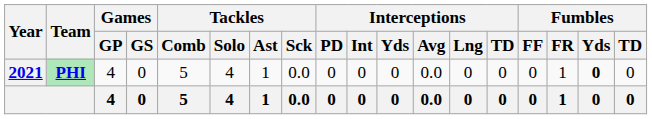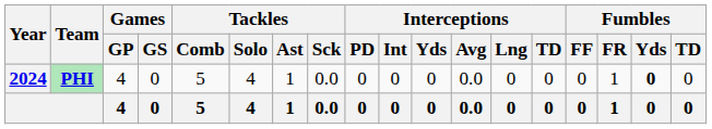PHI | Year: 2021 -> 2024
